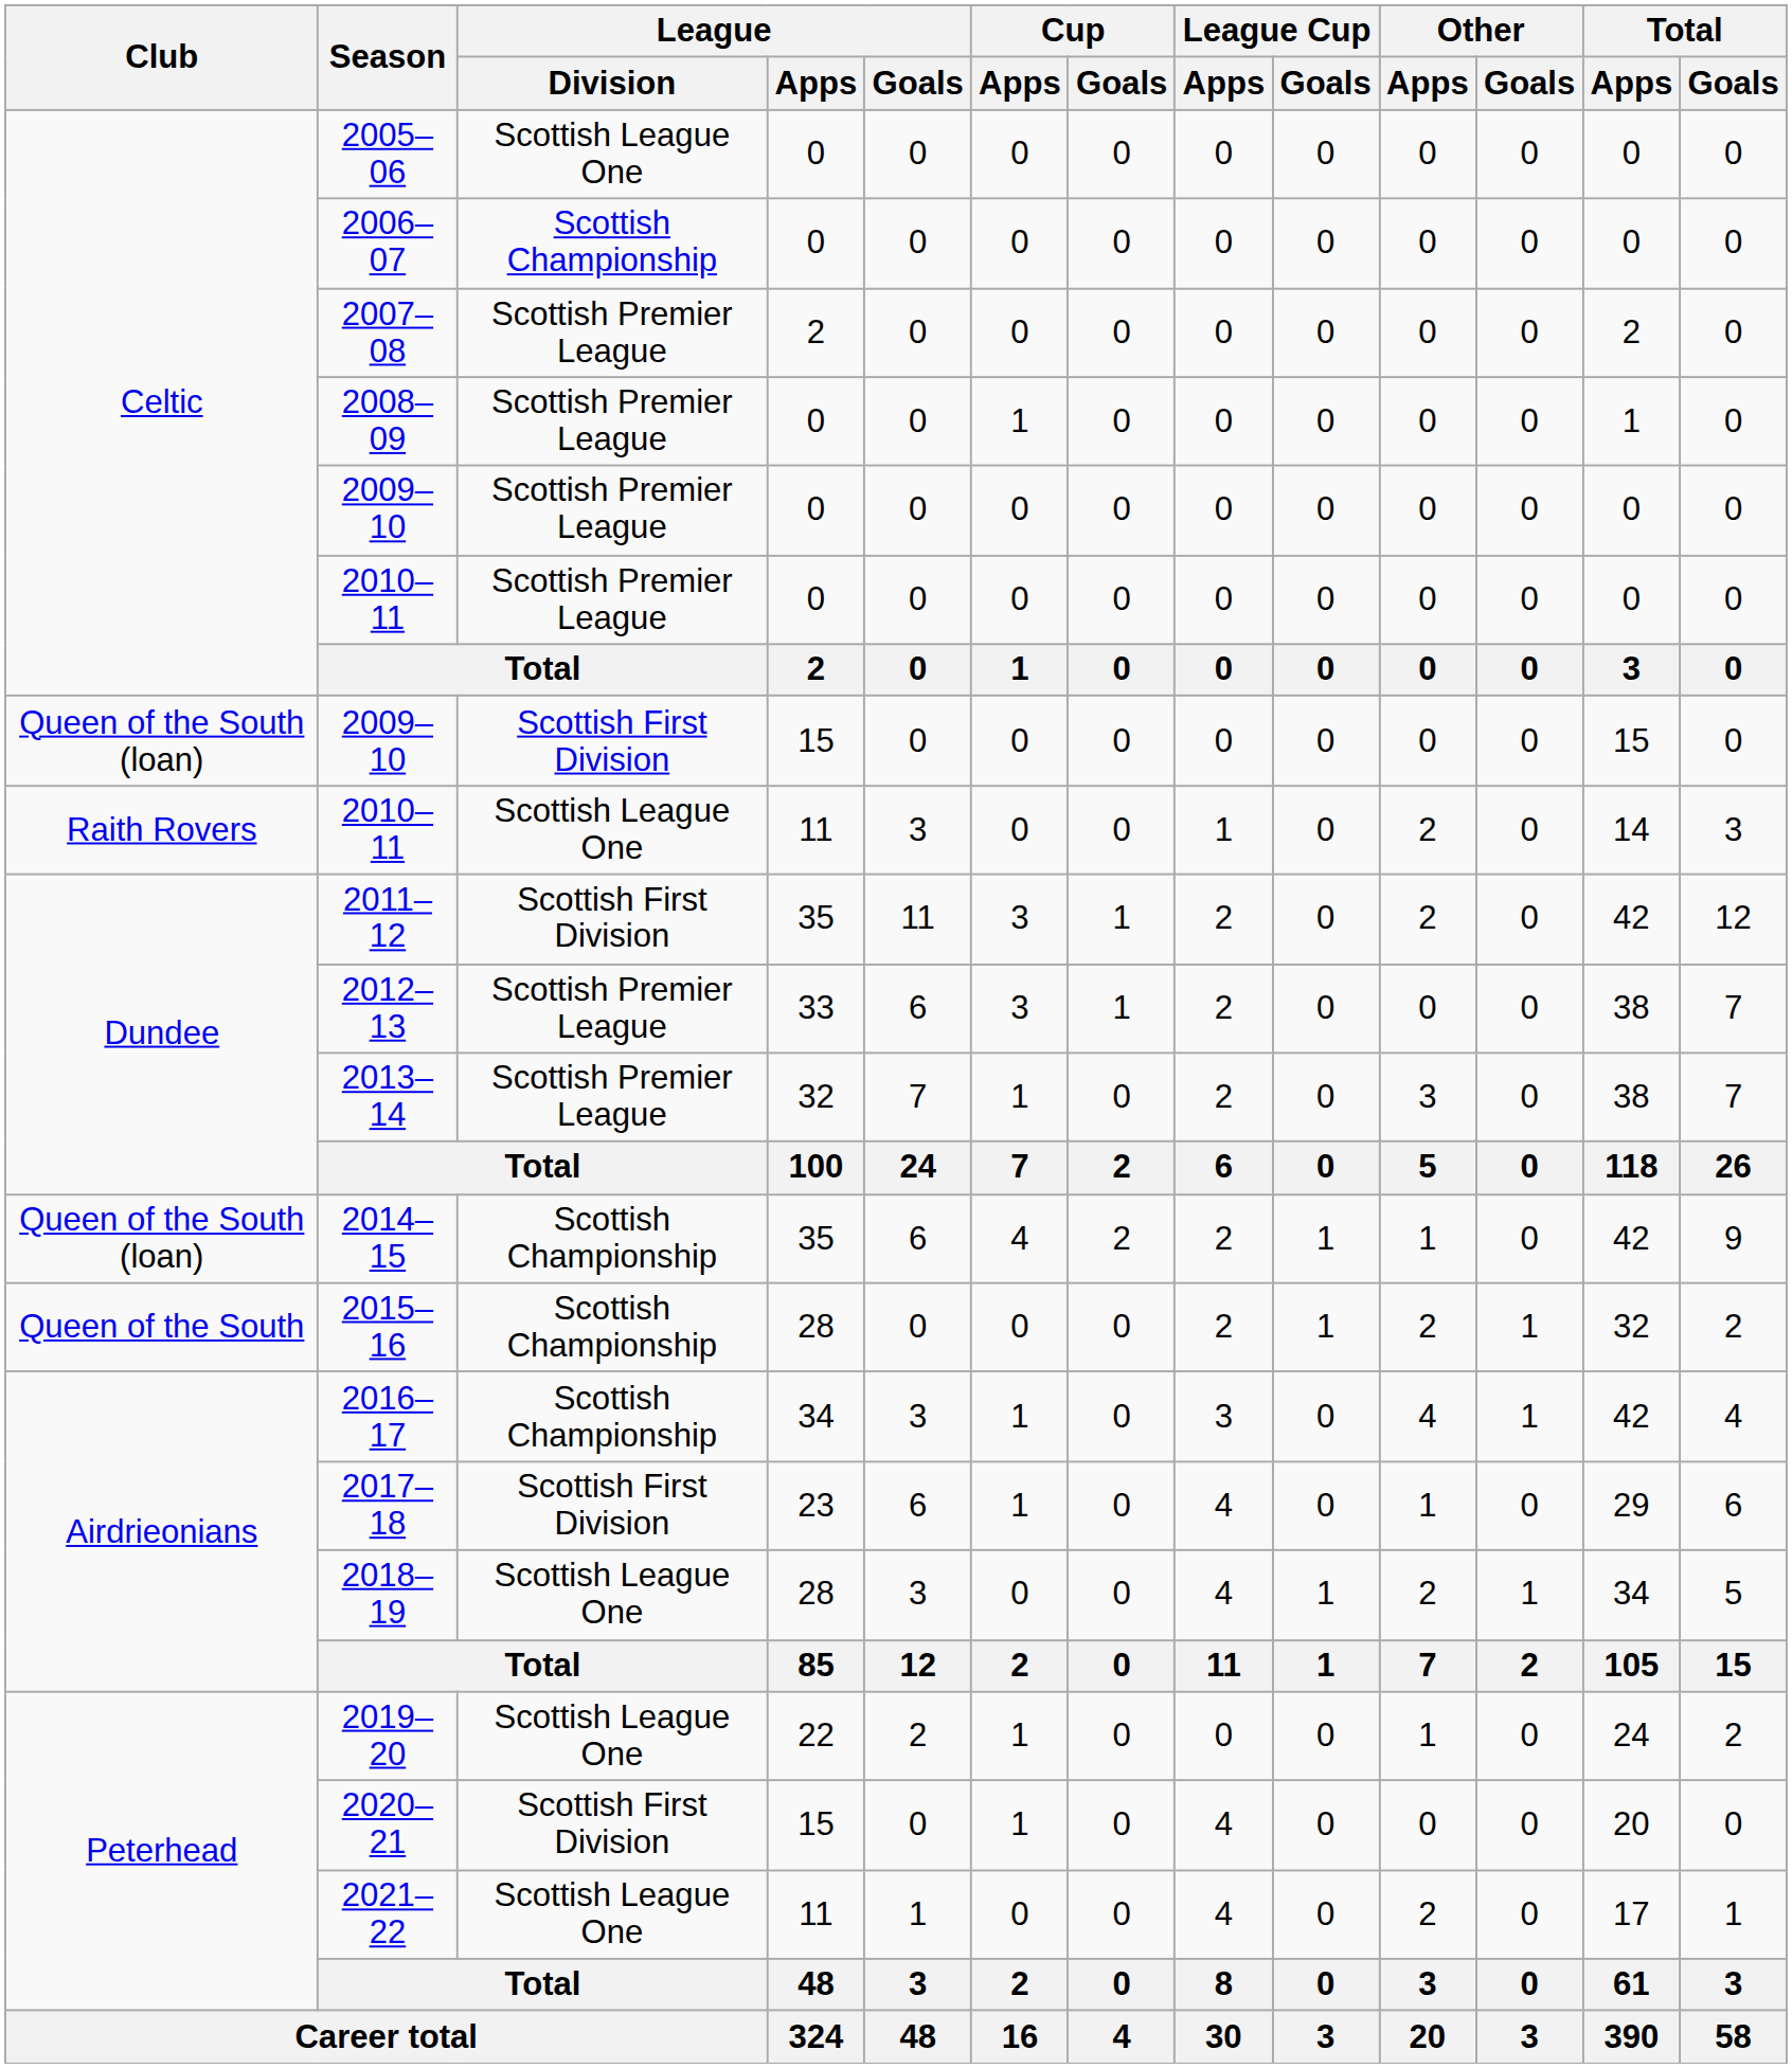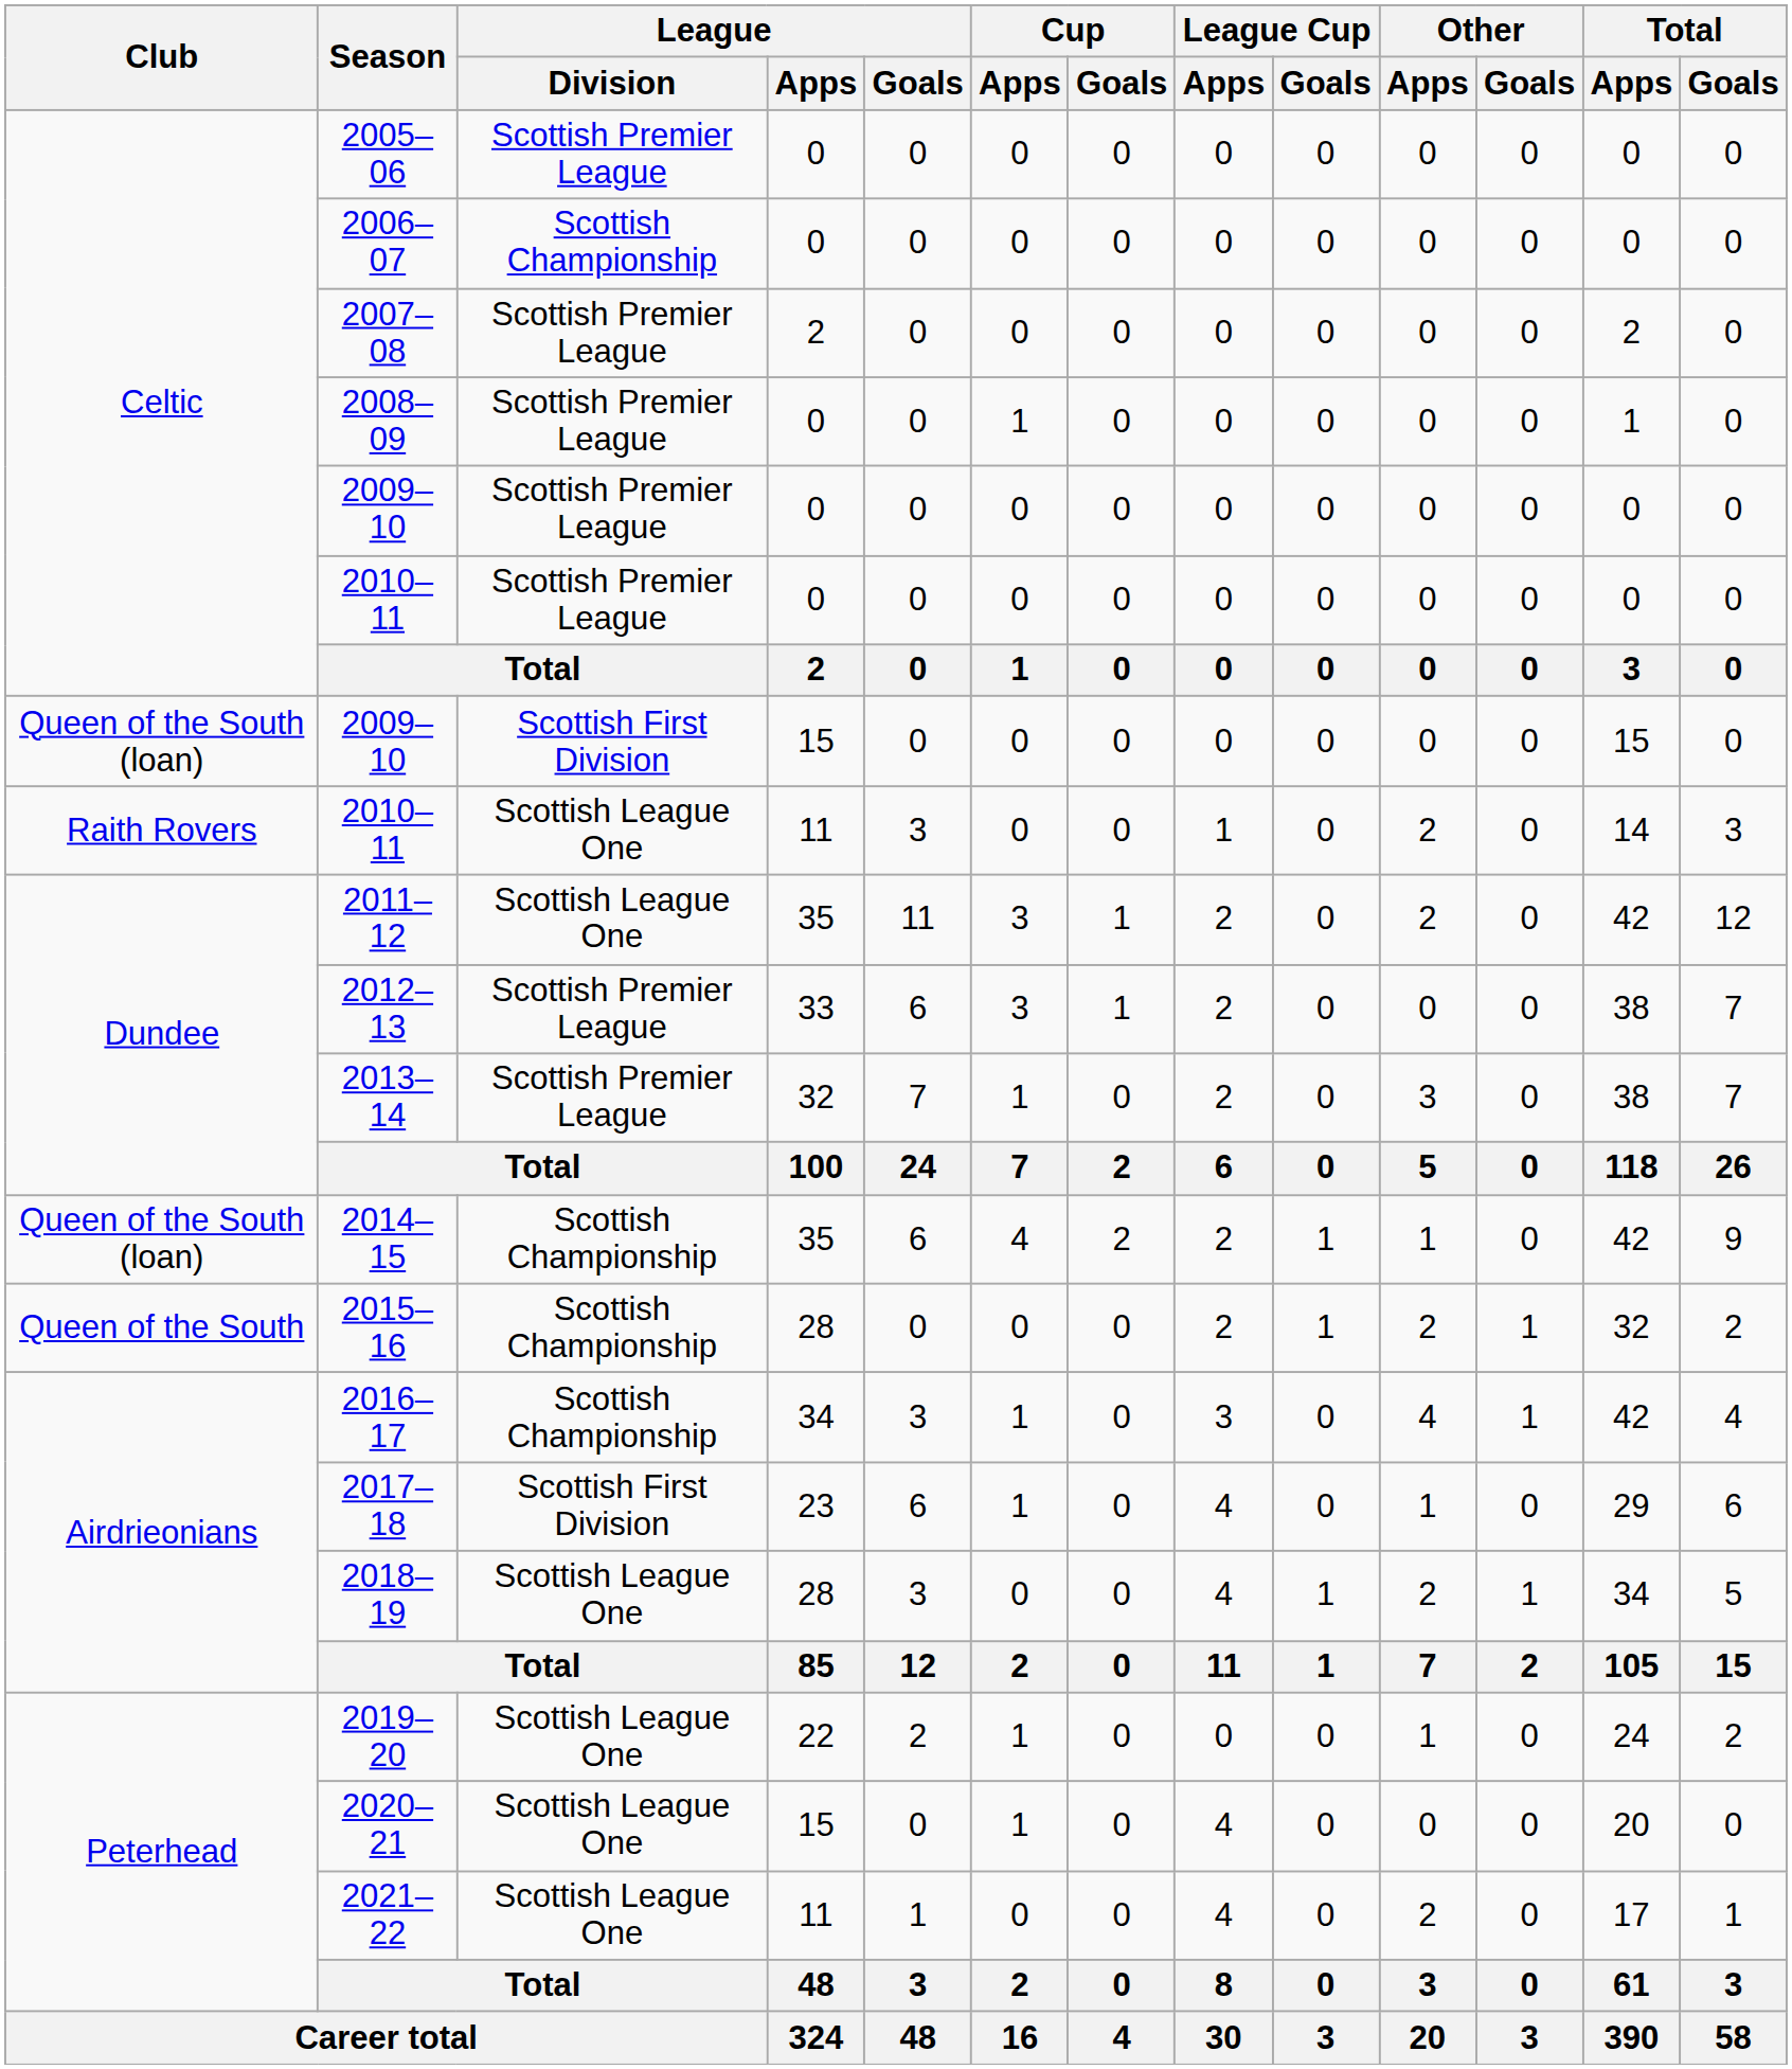2005–06 | League / Division: Scottish League One -> Scottish Premier League
2011–12 | League / Division: Scottish First Division -> Scottish League One
2020–21 | League / Division: Scottish First Division -> Scottish League One
